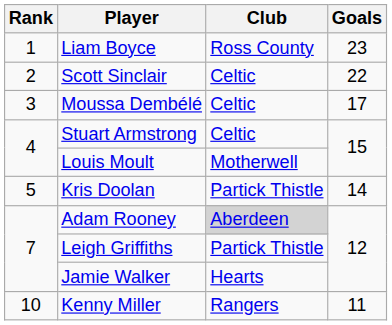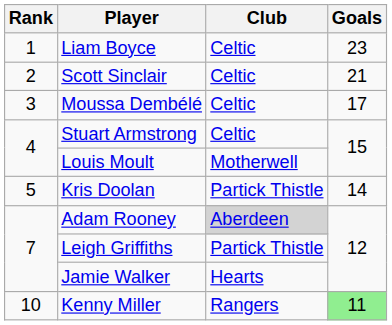Liam Boyce | Club: Ross County -> Celtic
Scott Sinclair | Goals: 22 -> 21
Kenny Miller | Goals: no background -> lightgreen background
